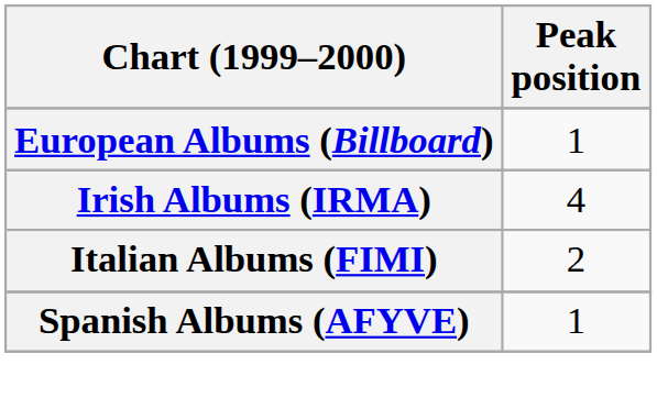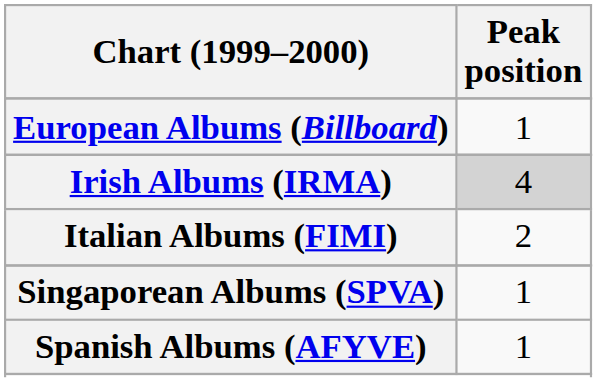Irish Albums (IRMA) | Peak position: no background -> lightgrey background
+ row: Singaporean Albums (SPVA) | 1
